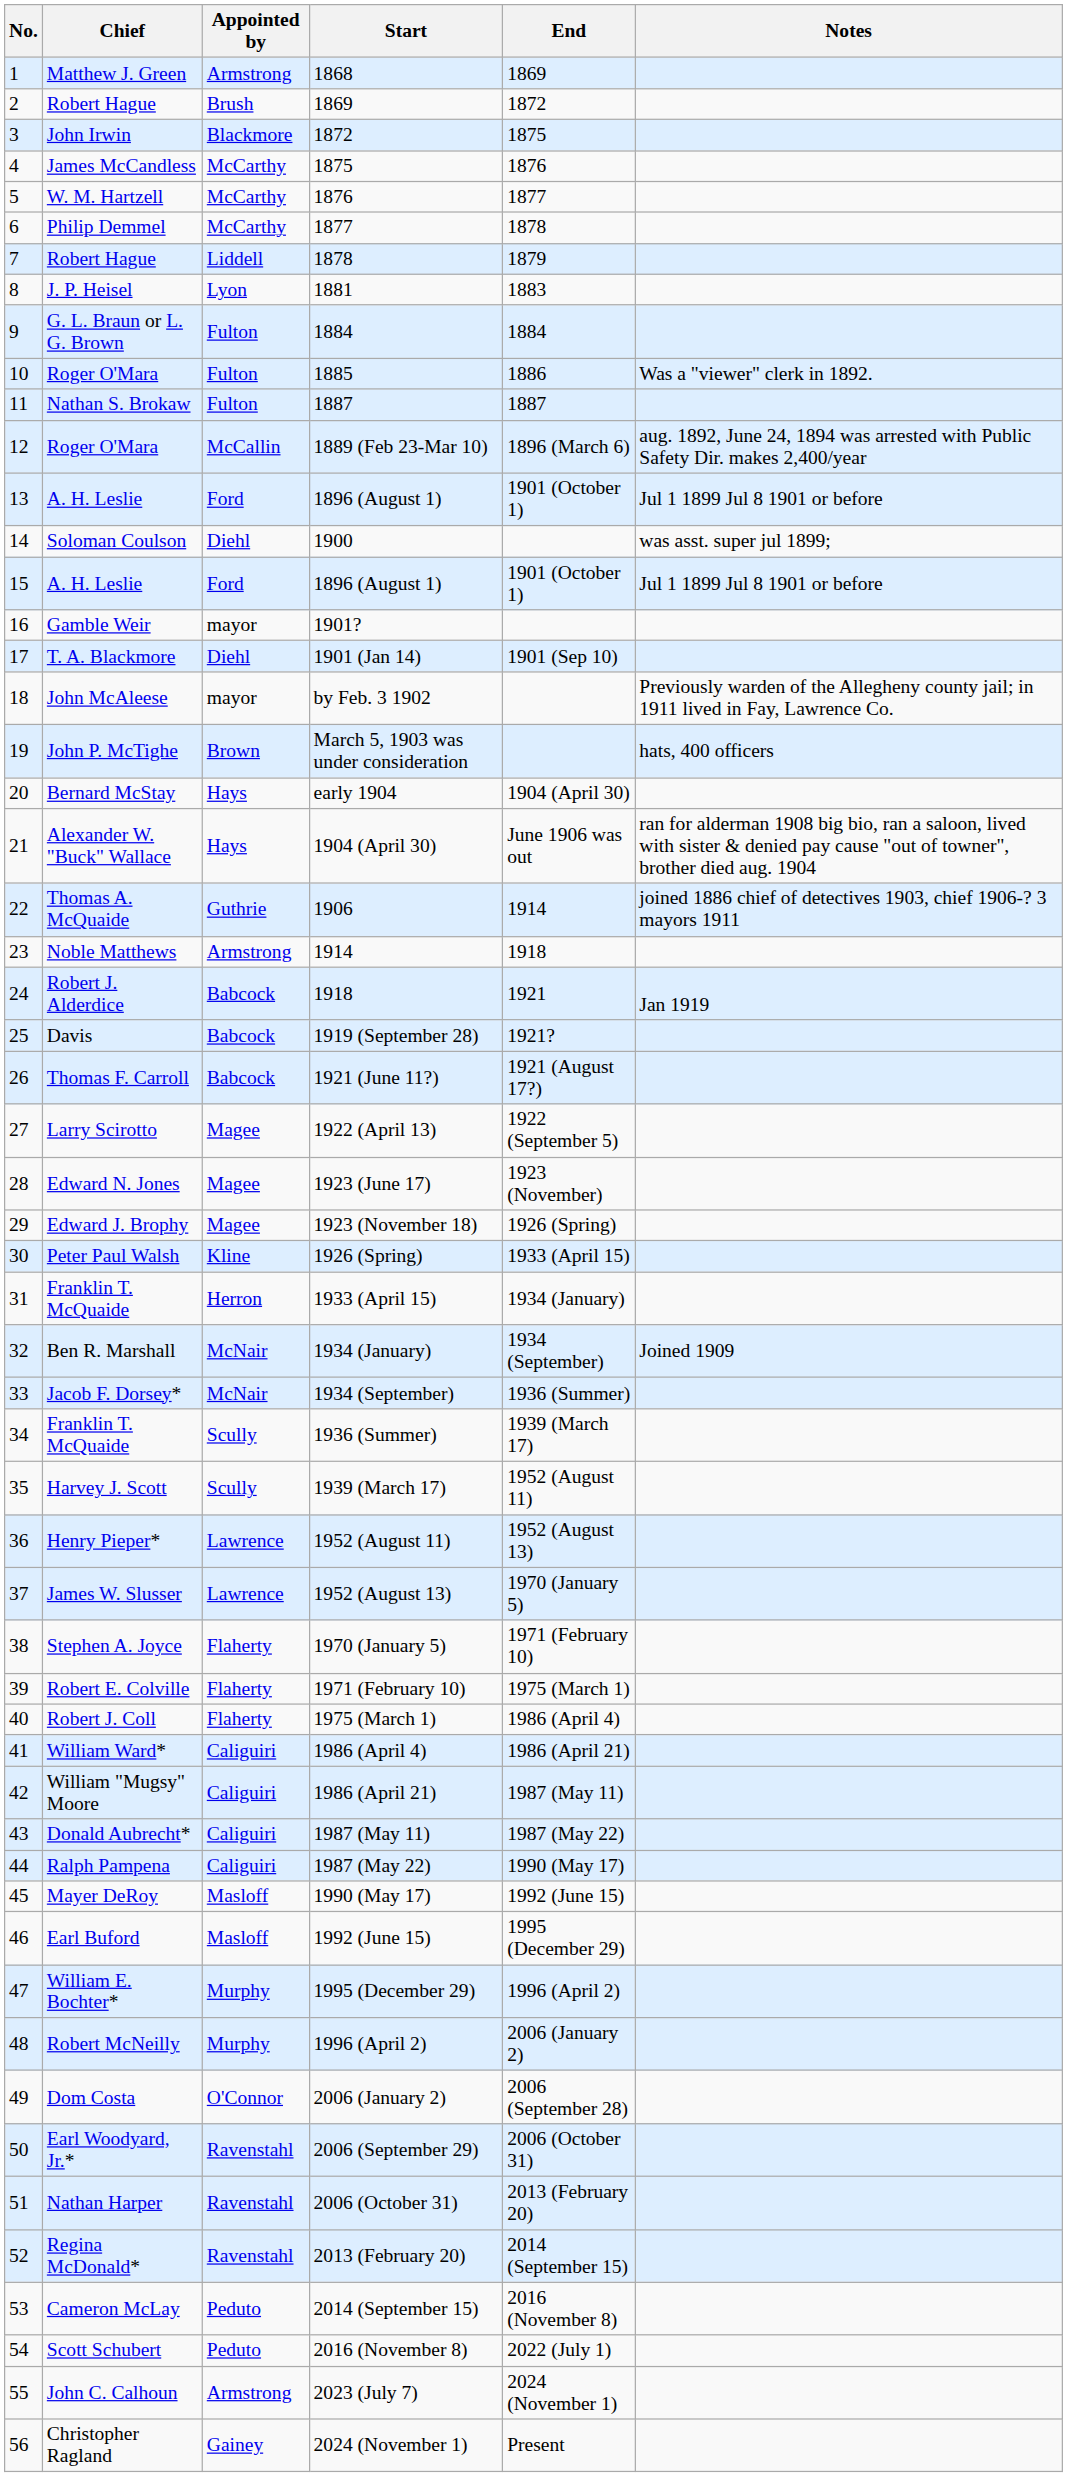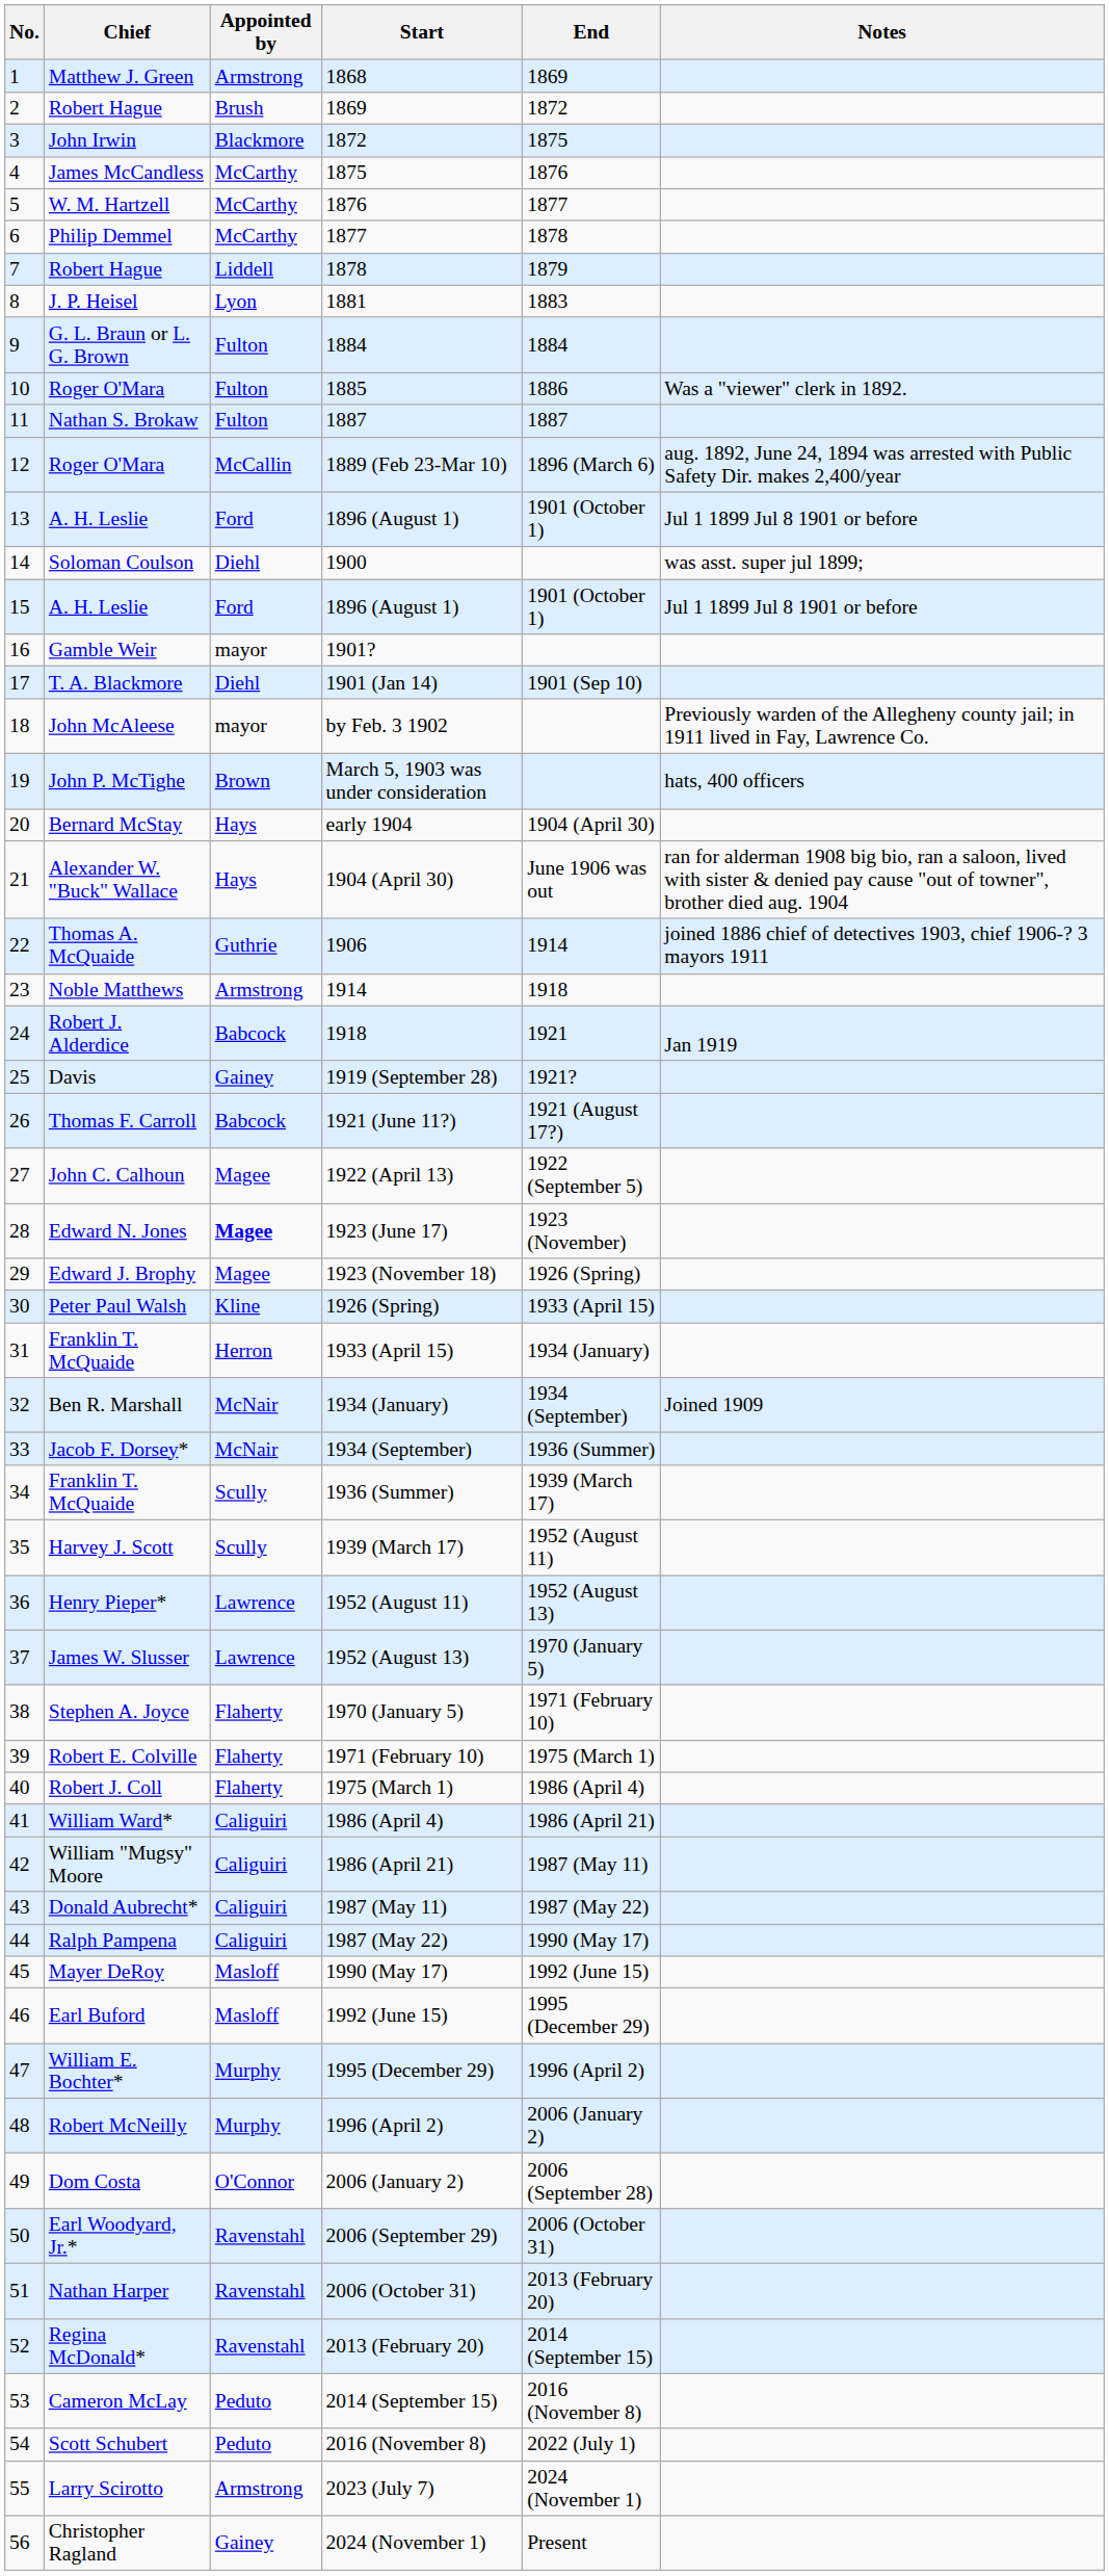1919 (September 28) | Appointed by: Babcock -> Gainey
1922 (April 13) | Chief: Larry Scirotto -> John C. Calhoun
1923 (June 17) | Appointed by: normal -> bold
2023 (July 7) | Chief: John C. Calhoun -> Larry Scirotto
